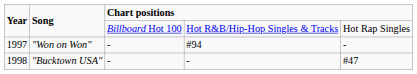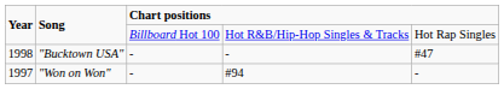rows swapped: "Won on Won" <-> "Bucktown USA"
